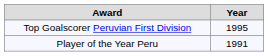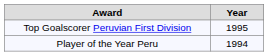Player of the Year Peru | Year: 1991 -> 1994
